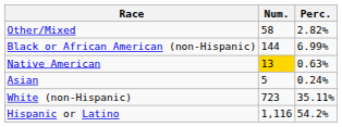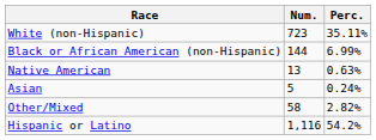rows swapped: White (non-Hispanic) <-> Other/Mixed
Native American | Num.: gold background -> no background
